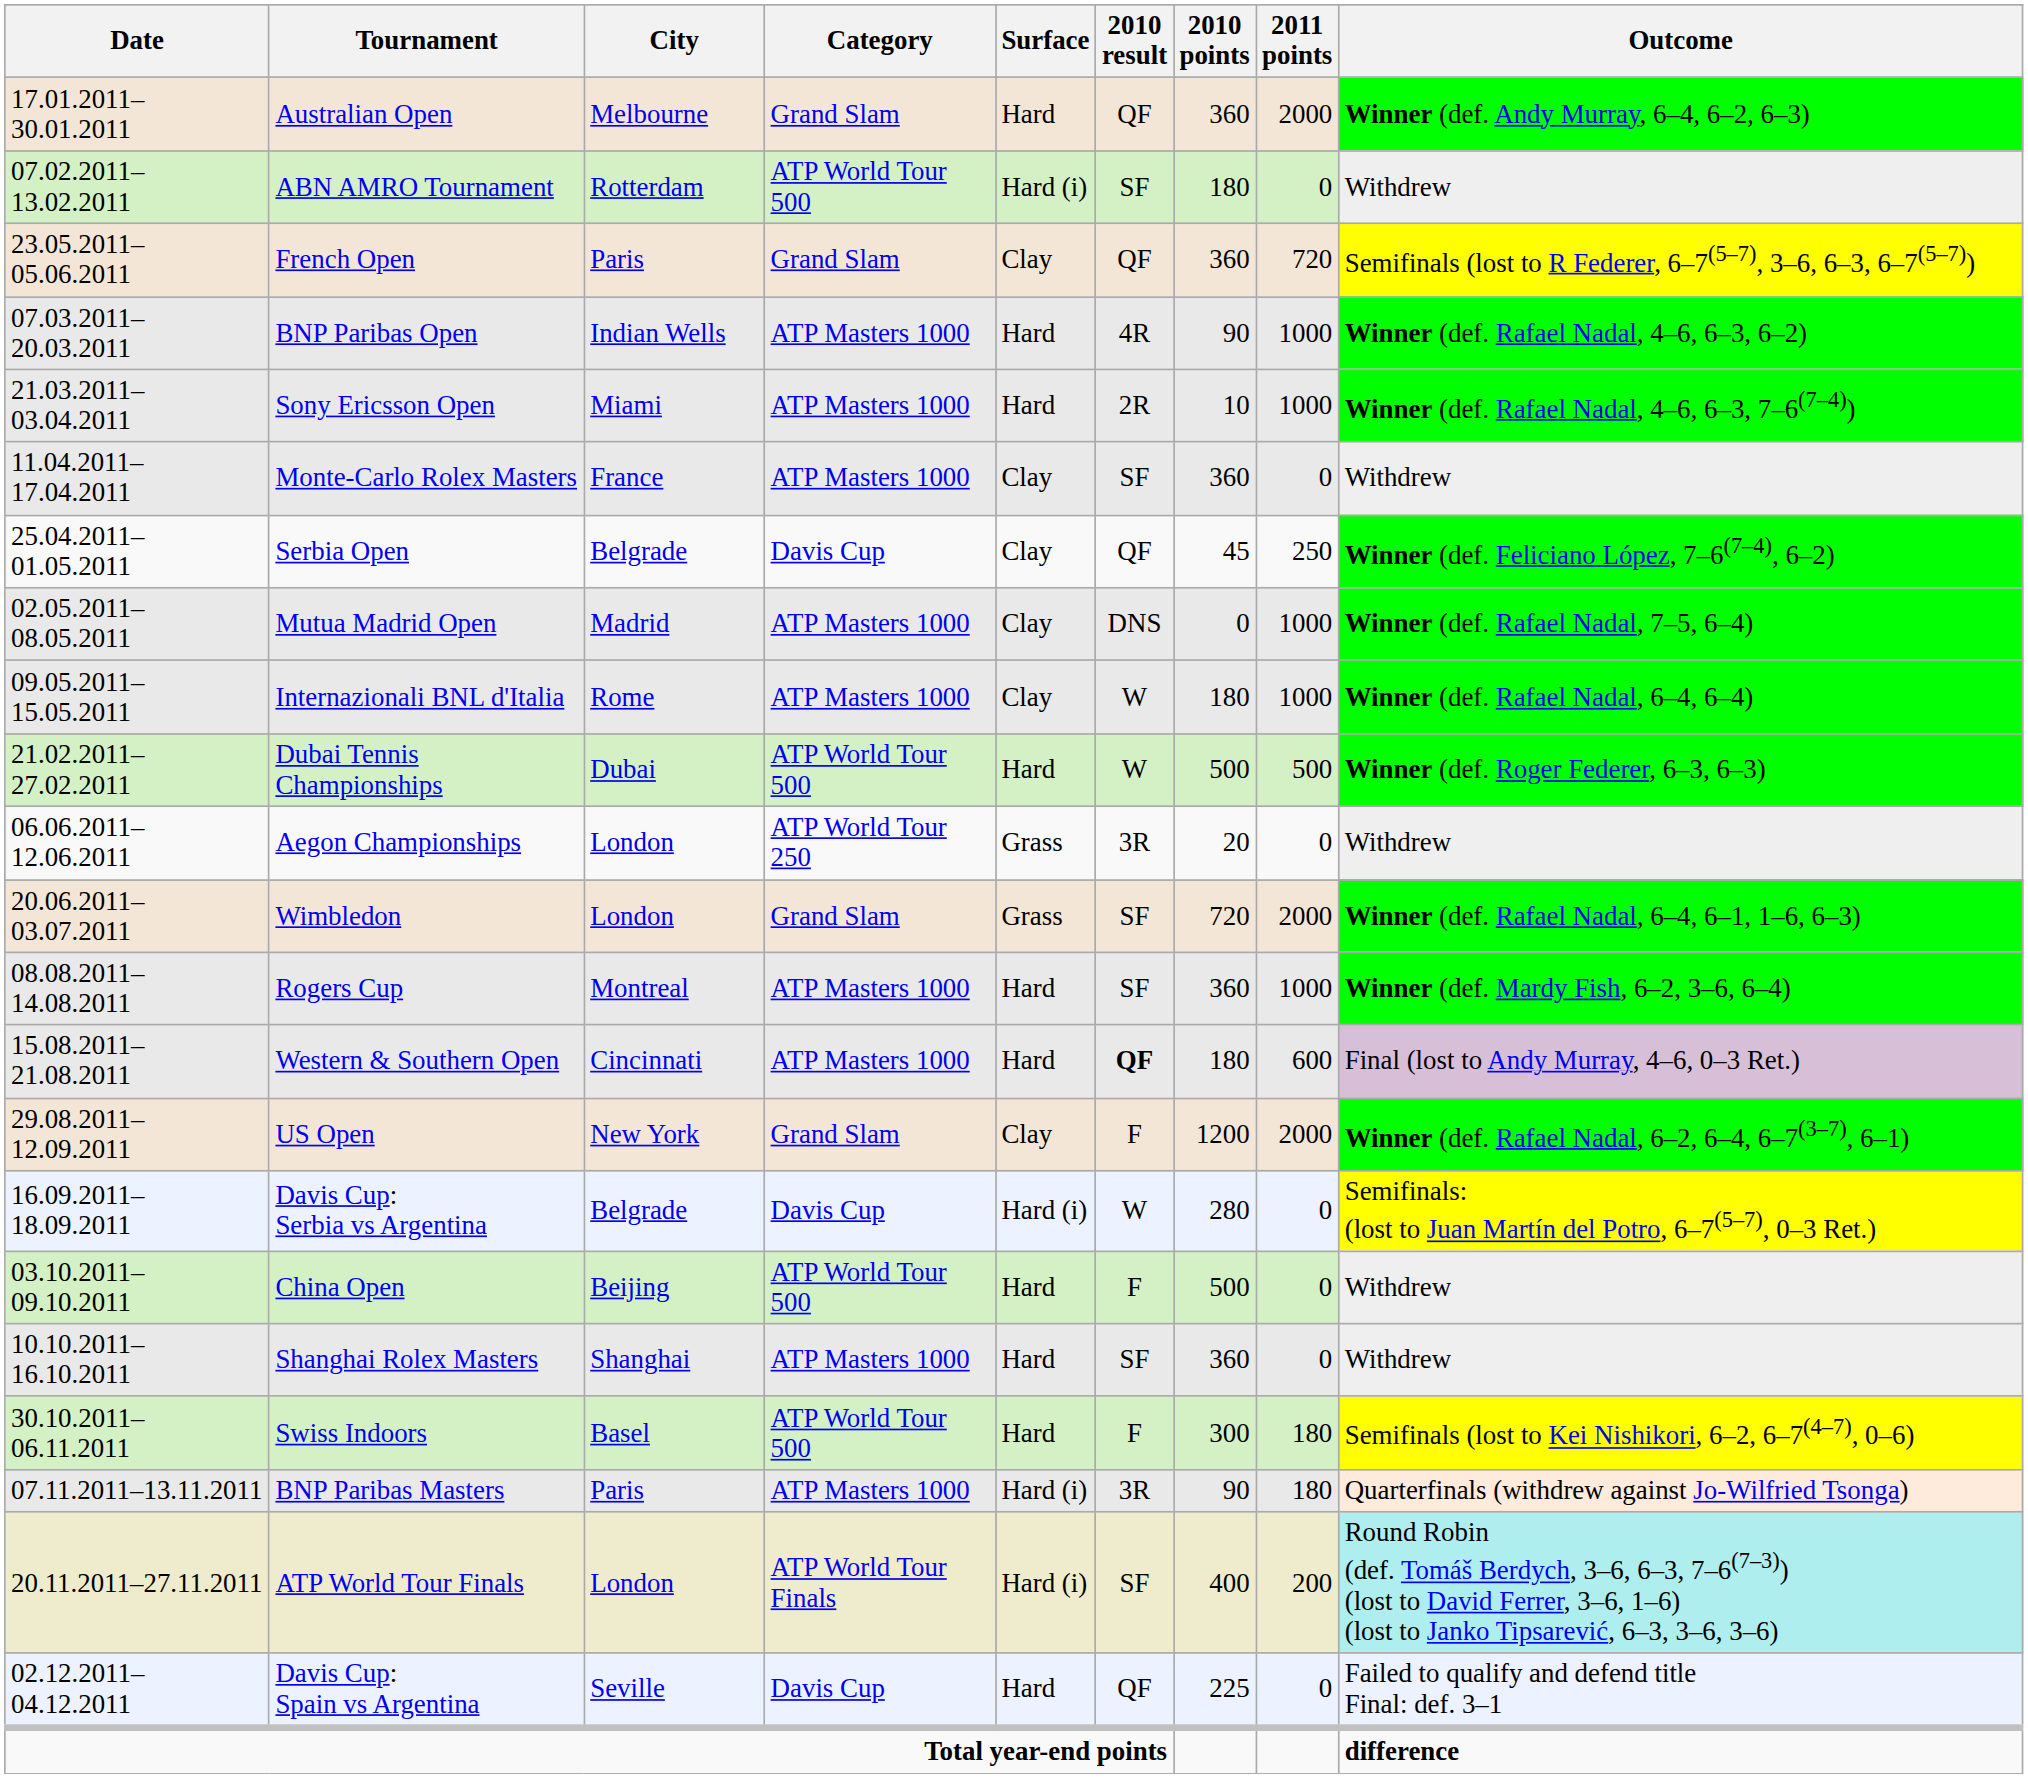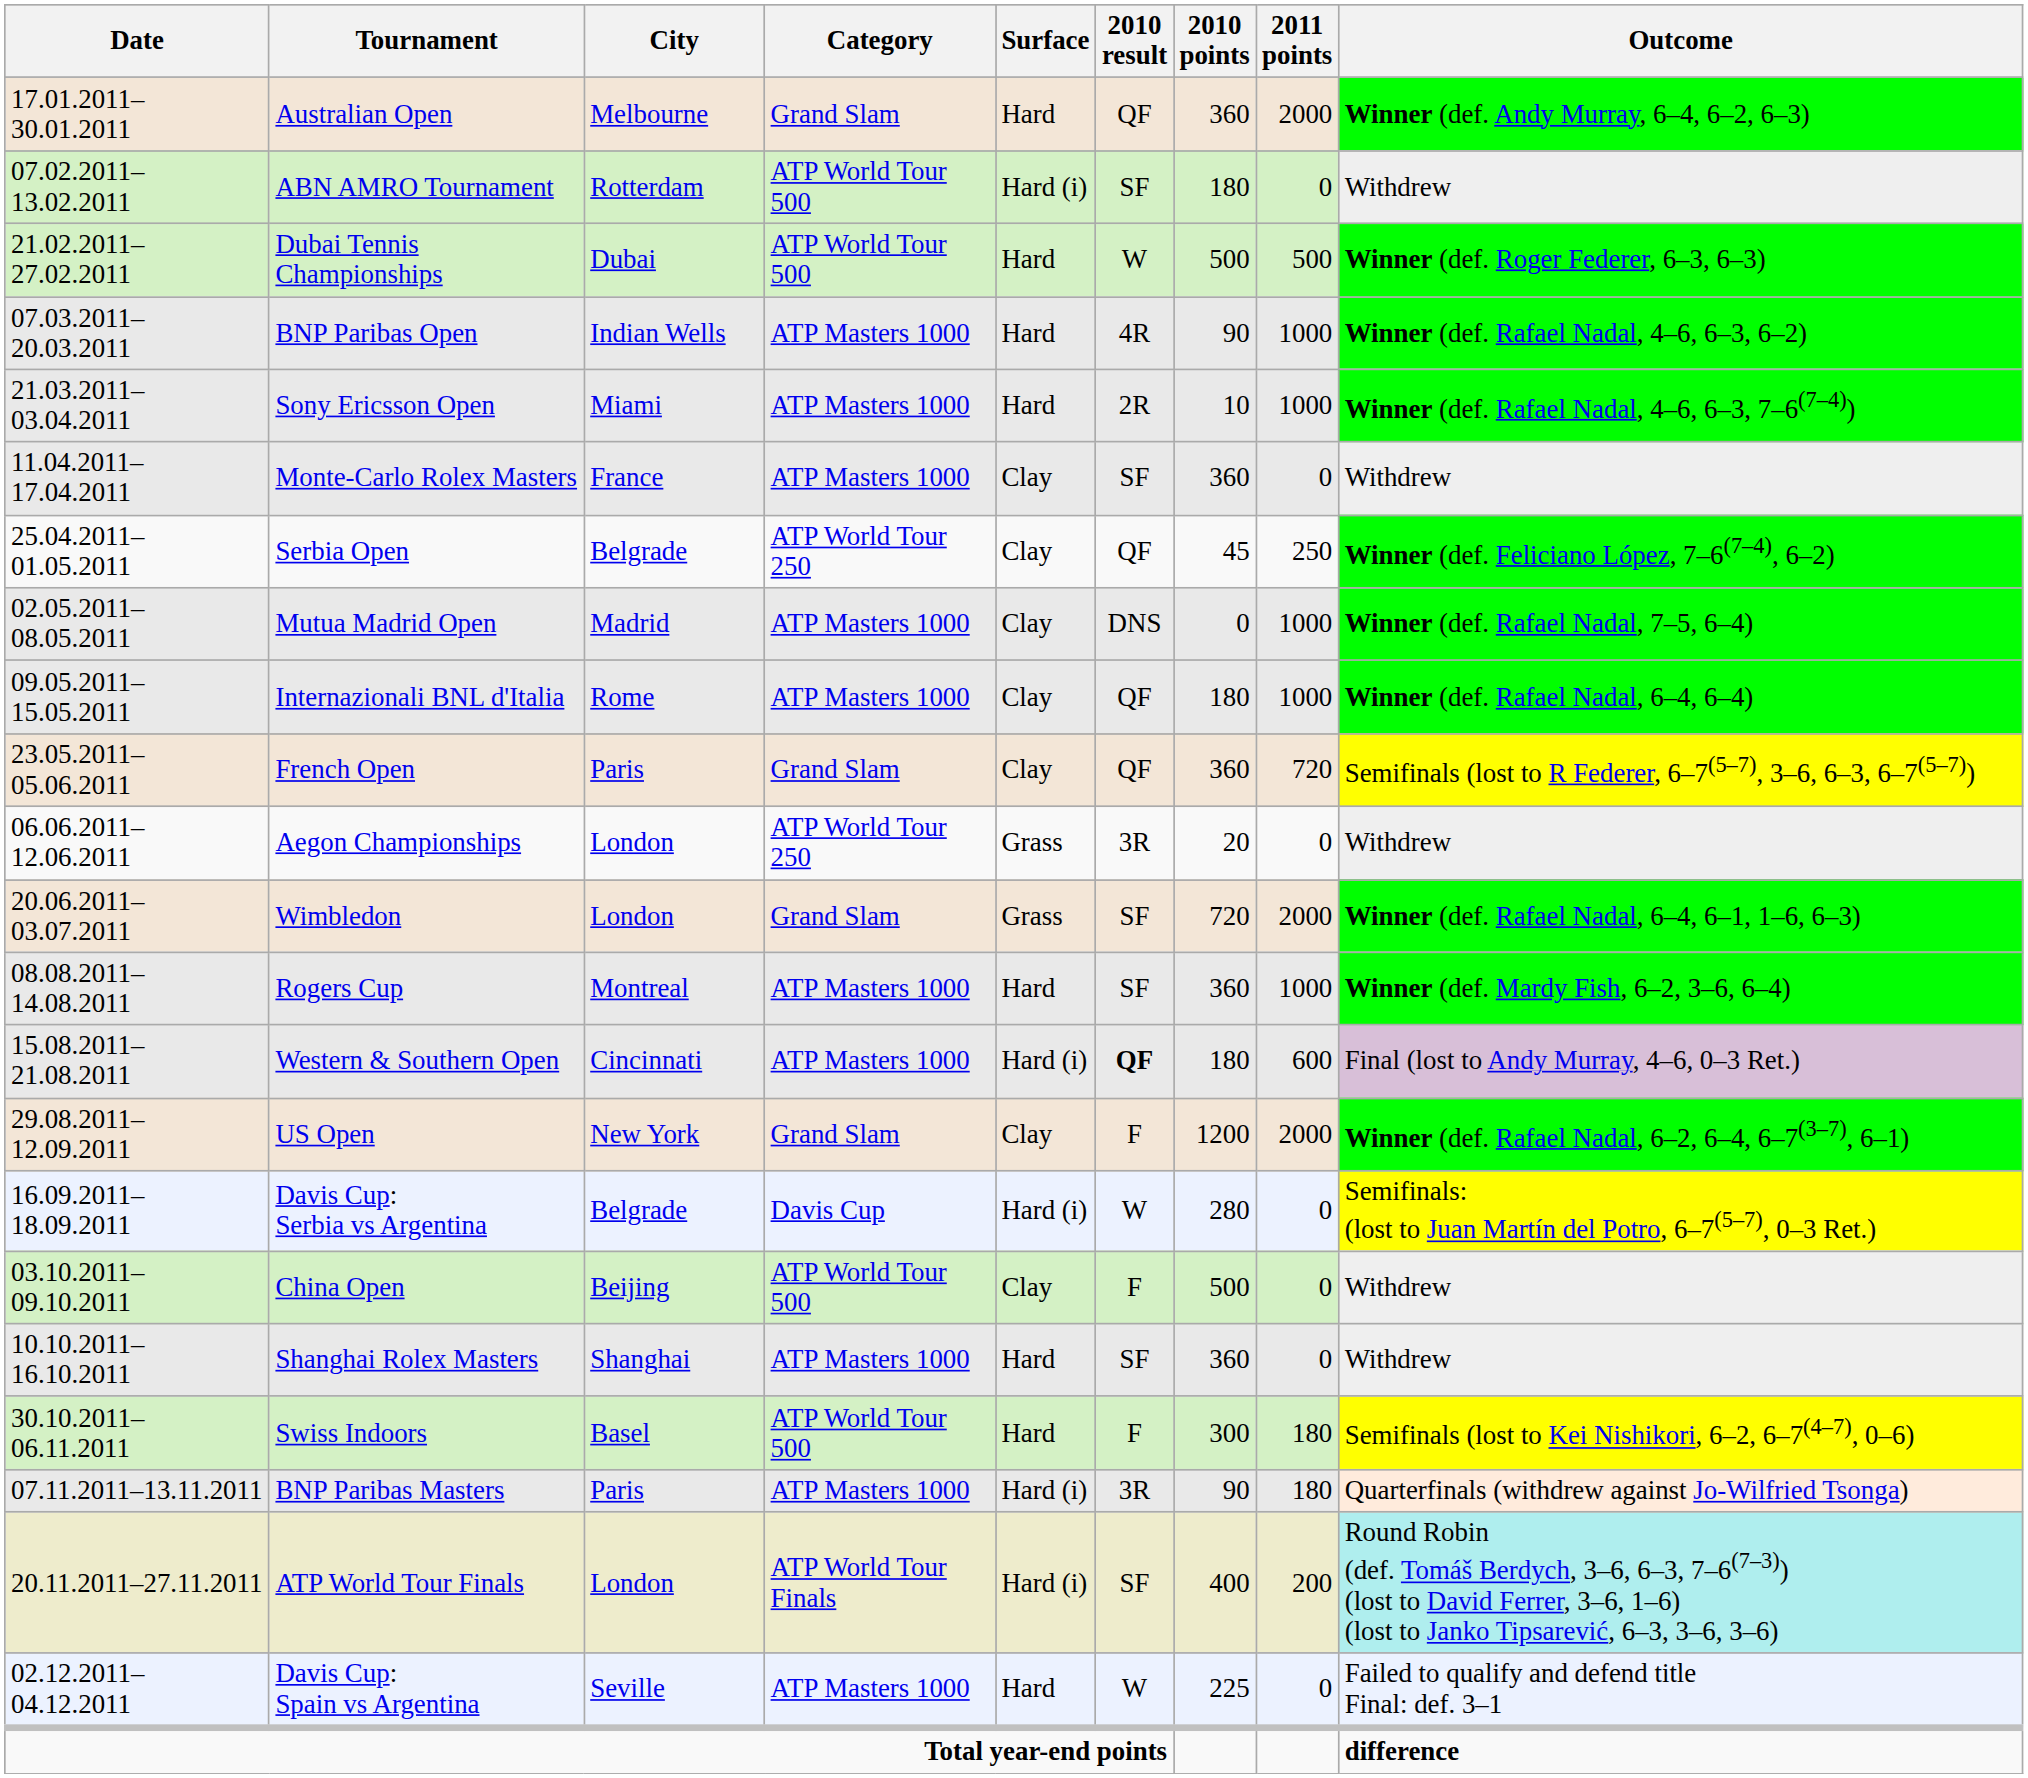rows swapped: Dubai Tennis Championships <-> French Open
Serbia Open | Category: Davis Cup -> ATP World Tour 250
Internazionali BNL d'Italia | 2010 result: W -> QF
Western & Southern Open | Surface: Hard -> Hard (i)
China Open | Surface: Hard -> Clay
Davis Cup: Spain vs Argentina | Category: Davis Cup -> ATP Masters 1000
Davis Cup: Spain vs Argentina | 2010 result: QF -> W
